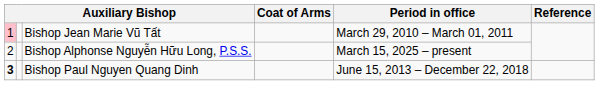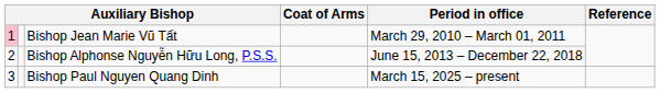Bishop Alphonse Nguyễn Hữu Long, P.S.S. | Period in office: March 15, 2025 – present -> June 15, 2013 – December 22, 2018
Bishop Paul Nguyen Quang Dinh | column 1: bold -> normal
Bishop Paul Nguyen Quang Dinh | Period in office: June 15, 2013 – December 22, 2018 -> March 15, 2025 – present
